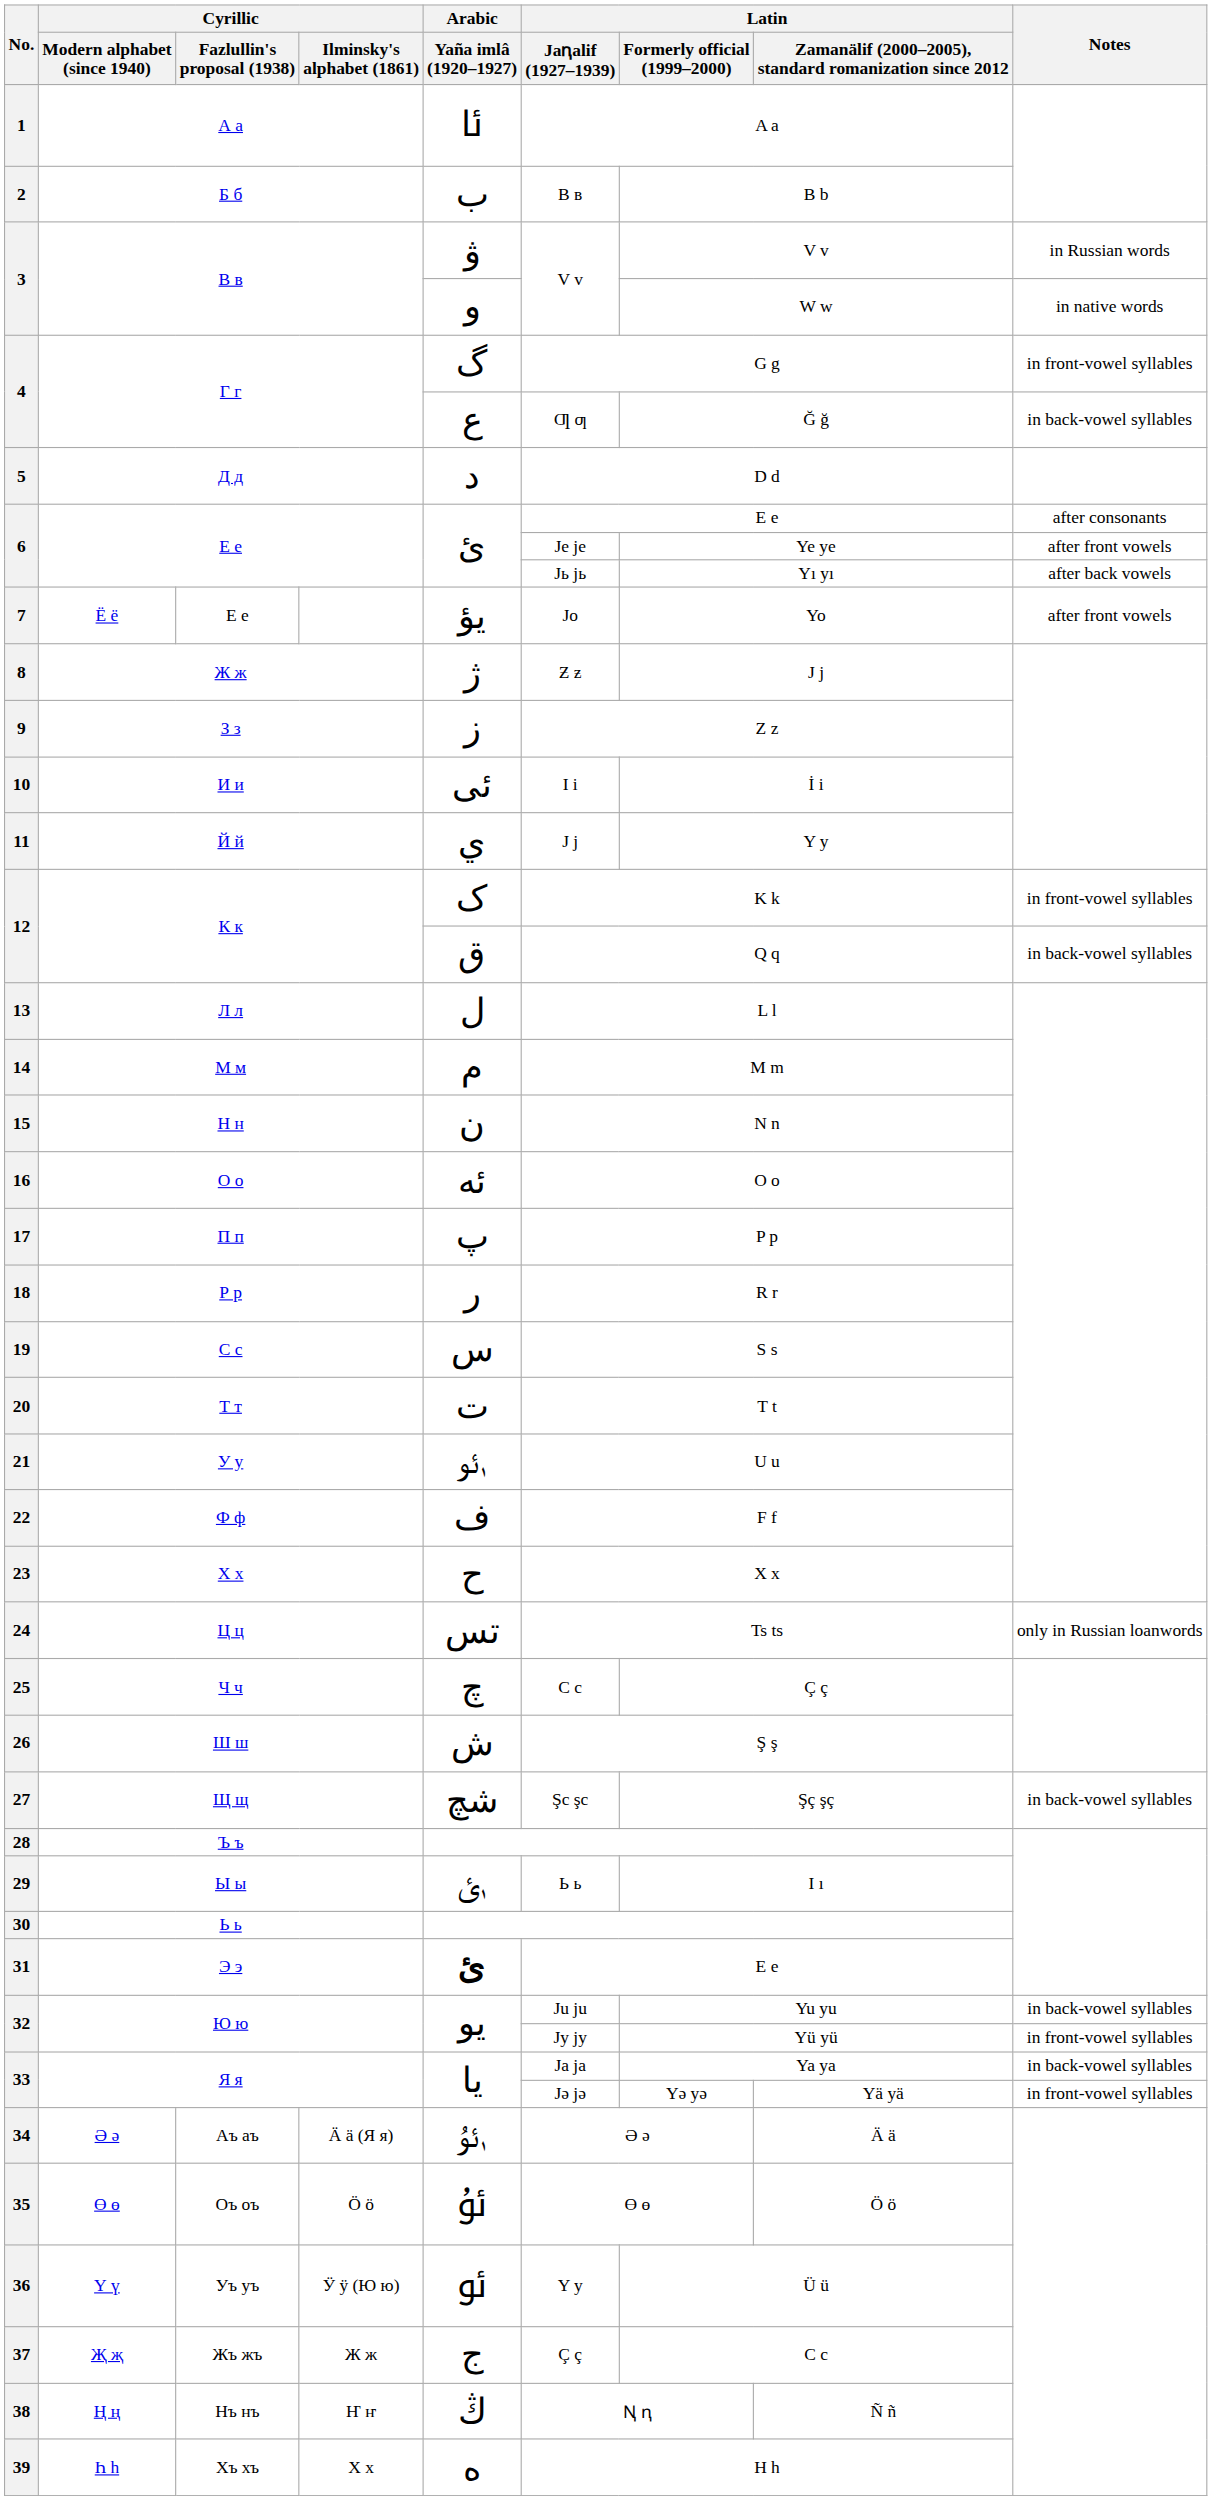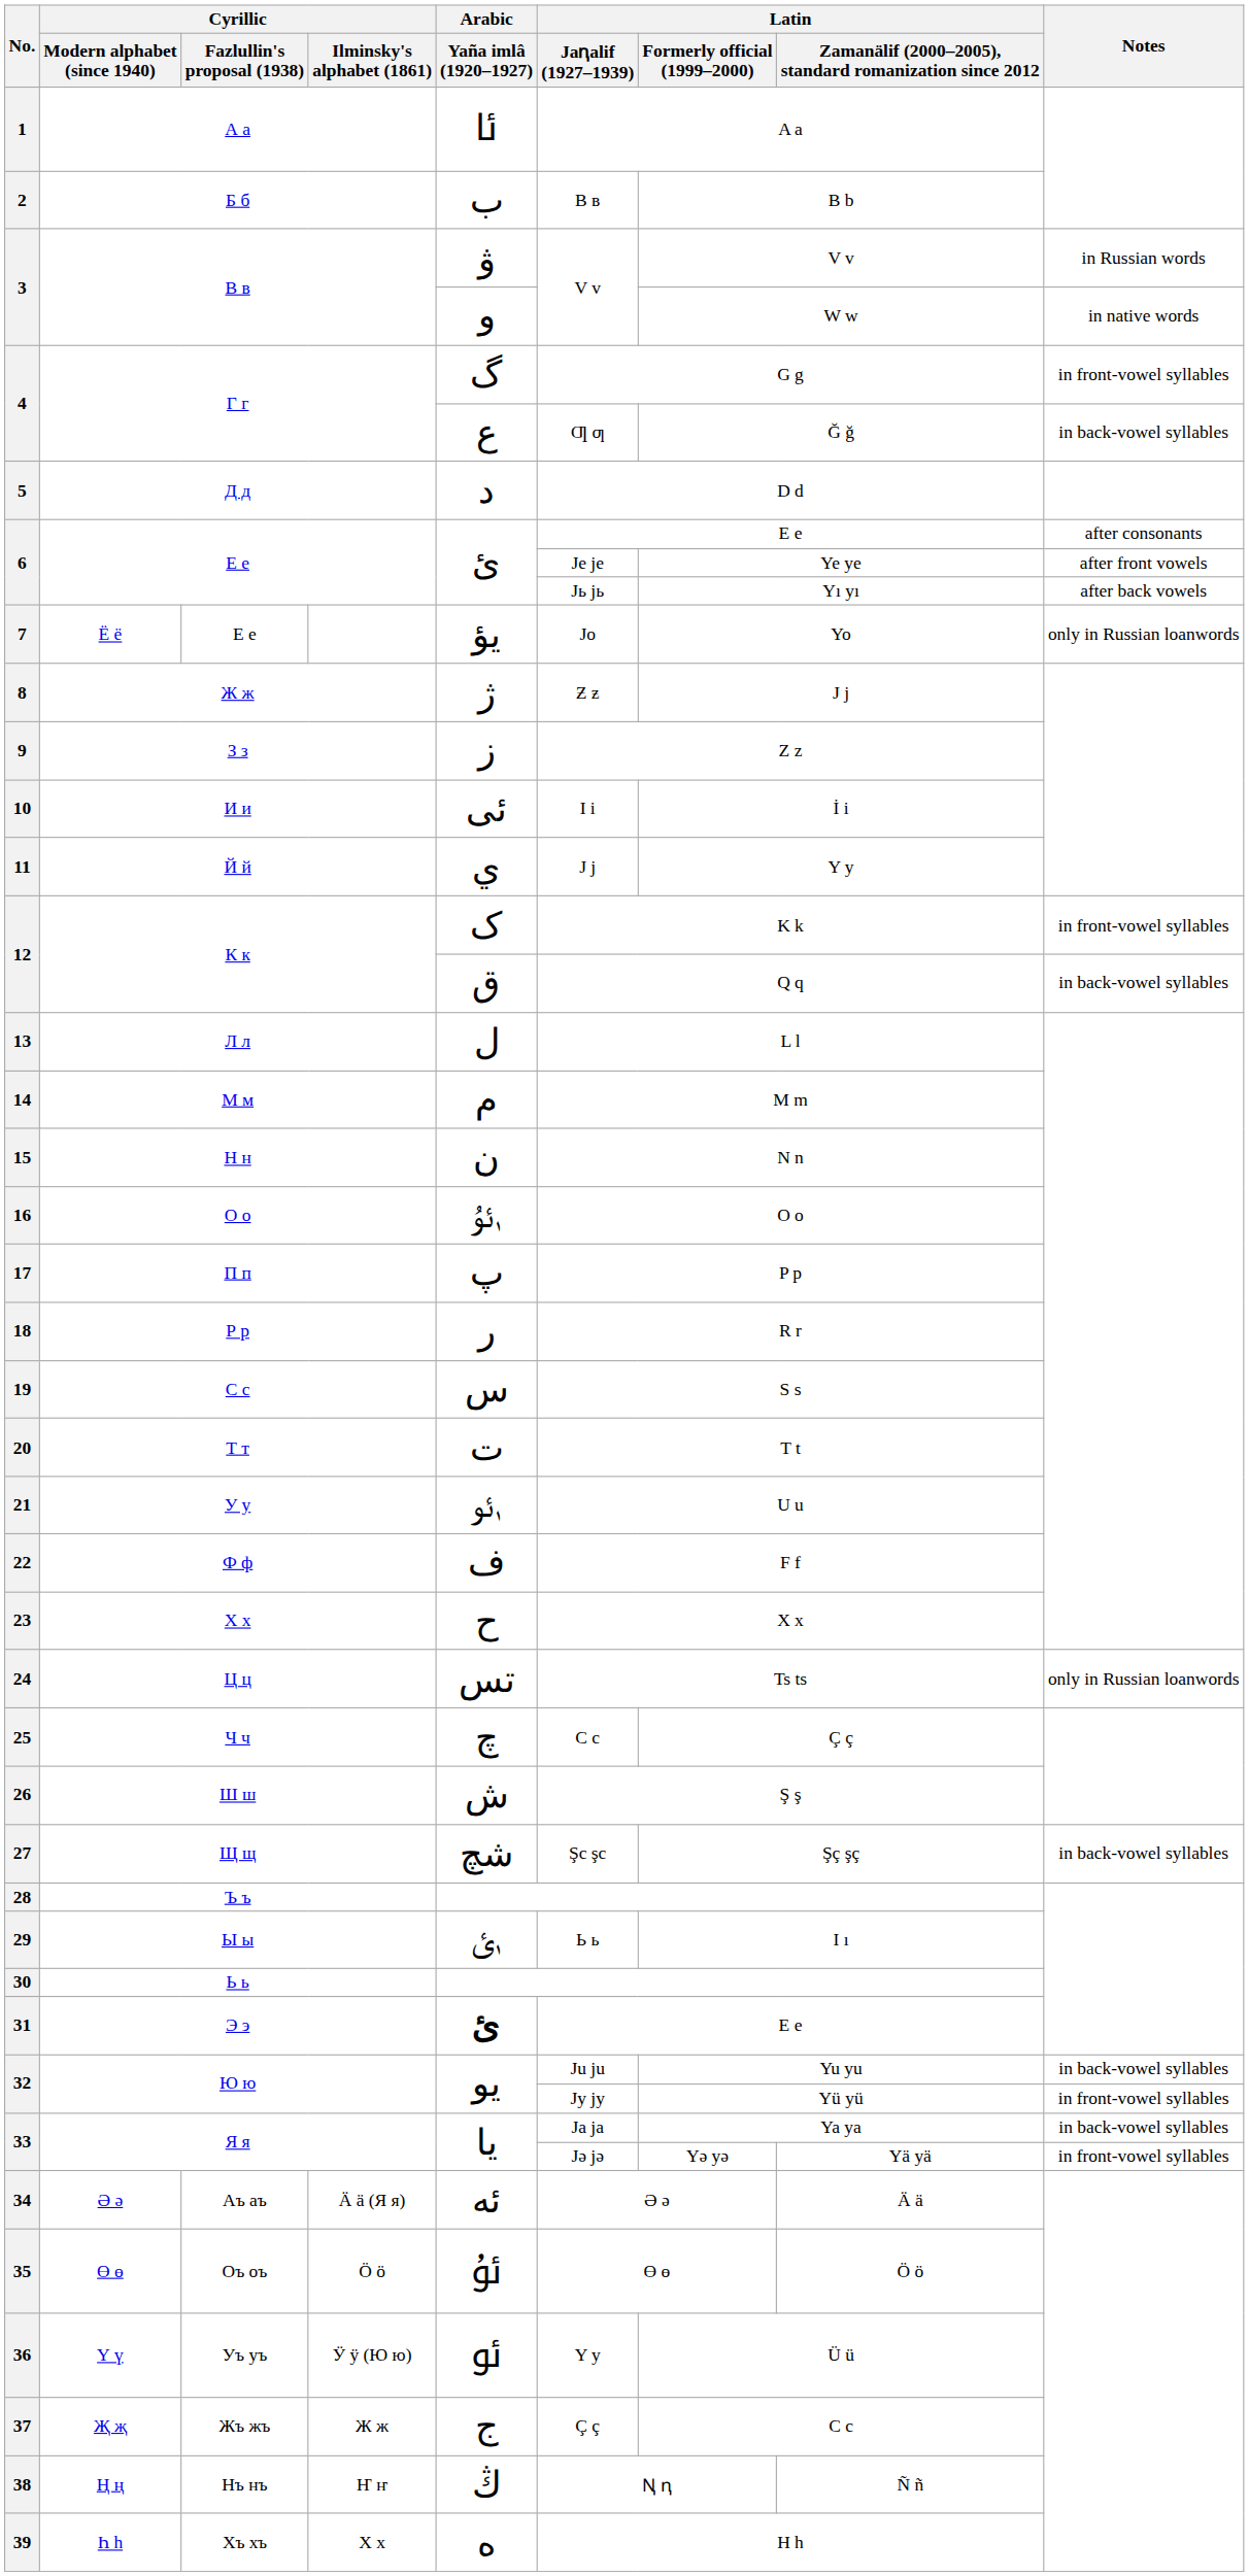7 | Notes: after front vowels -> only in Russian loanwords
16 | Arabic / Yaña imlâ (1920–1927): ﺋﻪ -> ࢭئۇ
34 | Arabic / Yaña imlâ (1920–1927): ࢭئۇ -> ﺋﻪ
